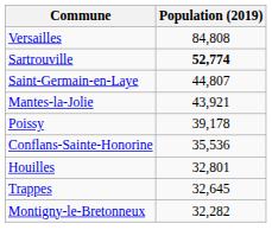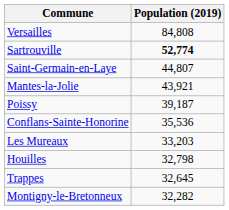Poissy | Population (2019): 39,178 -> 39,187
+ row: Les Mureaux | 33,203
Houilles | Population (2019): 32,801 -> 32,798
